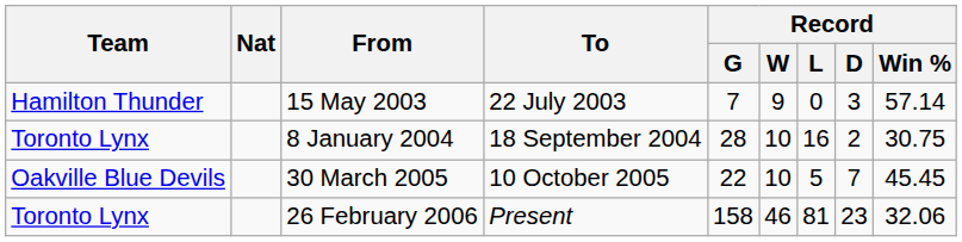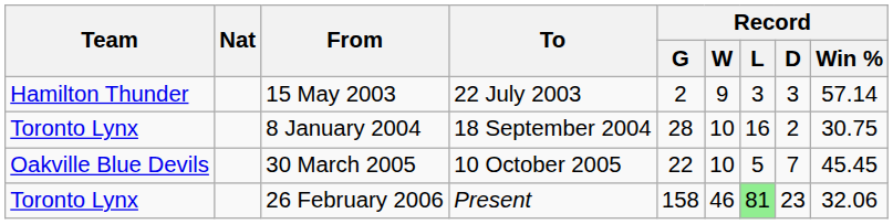15 May 2003 | Record / G: 7 -> 2
15 May 2003 | Record / L: 0 -> 3
26 February 2006 | Record / L: no background -> lightgreen background
